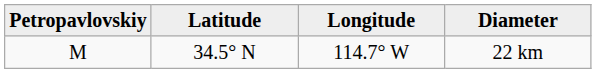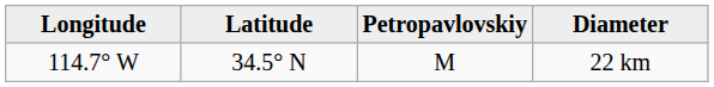columns swapped: Petropavlovskiy <-> Longitude
